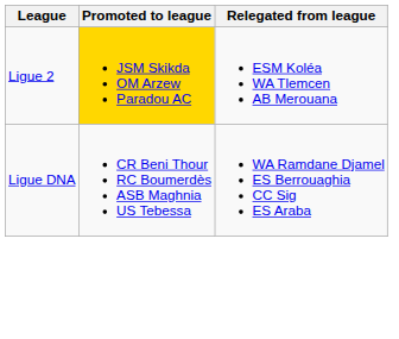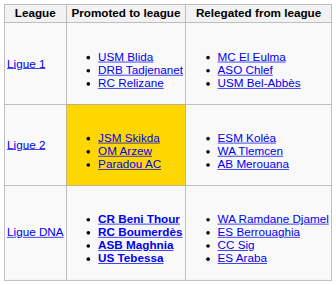+ row: Ligue 1 | USM Blida DRB Tadjenanet RC Relizane | MC El Eulma ASO Chlef USM Bel-Abbès
Ligue DNA | Promoted to league: normal -> bold
